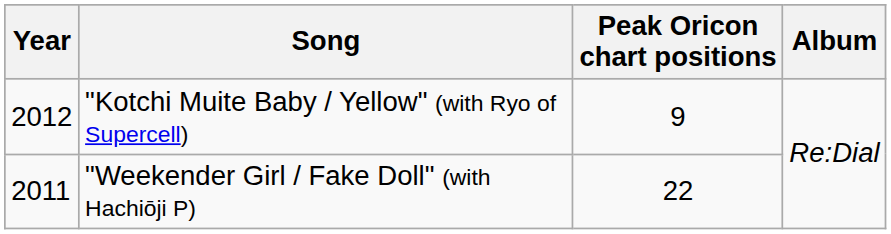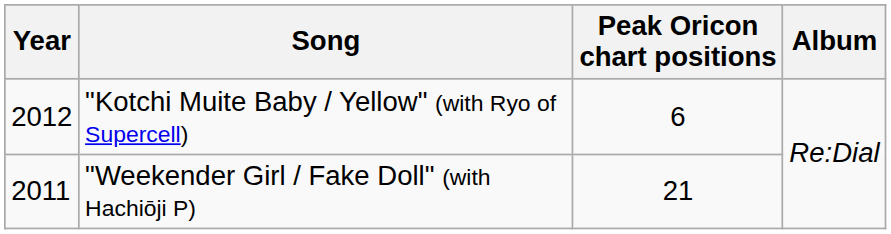"Kotchi Muite Baby / Yellow" (with Ryo of Supercell) | Peak Oricon chart positions: 9 -> 6
"Weekender Girl / Fake Doll" (with Hachiōji P) | Peak Oricon chart positions: 22 -> 21
